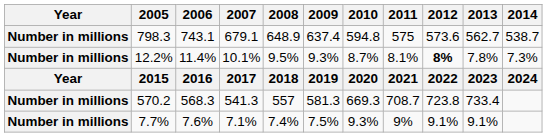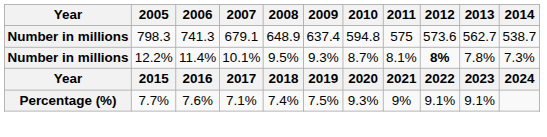798.3 | 2006: 743.1 -> 741.3
- row: Number in millions | 570.2 | 568.3 | 541.3 | 557 | 581.3 | 669.3 | 708.7 | 723.8 | 733.4
7.7% | Year: Number in millions -> Percentage (%)
